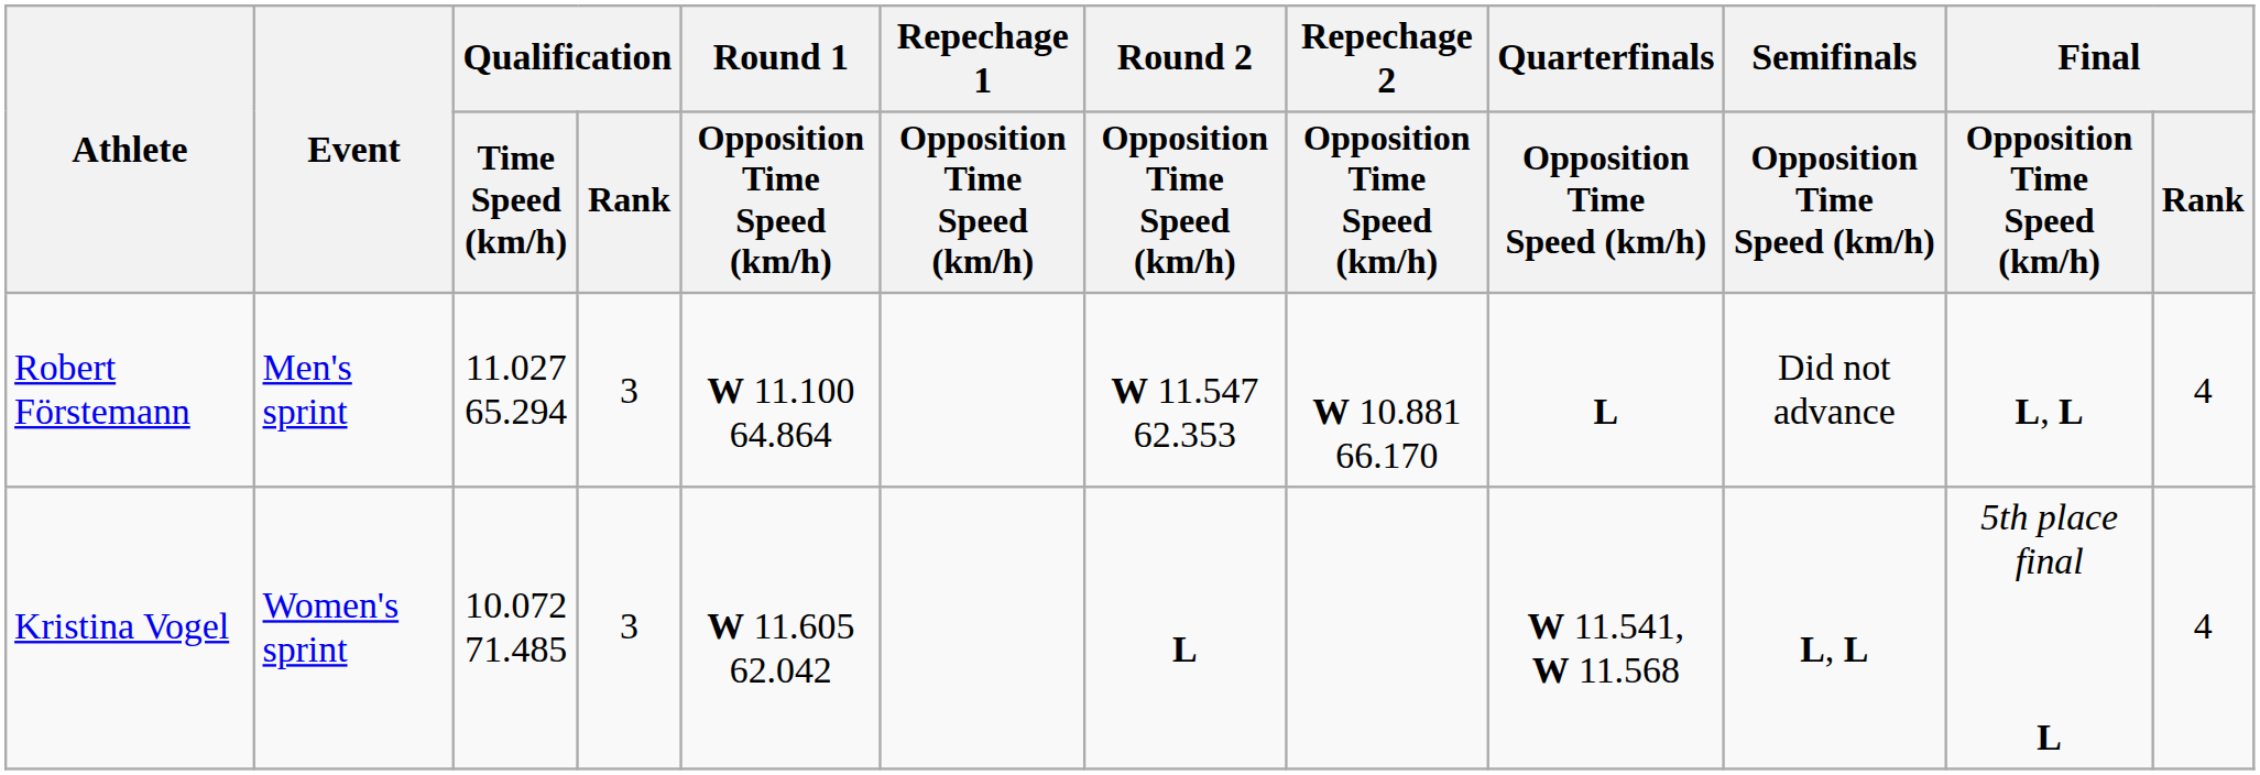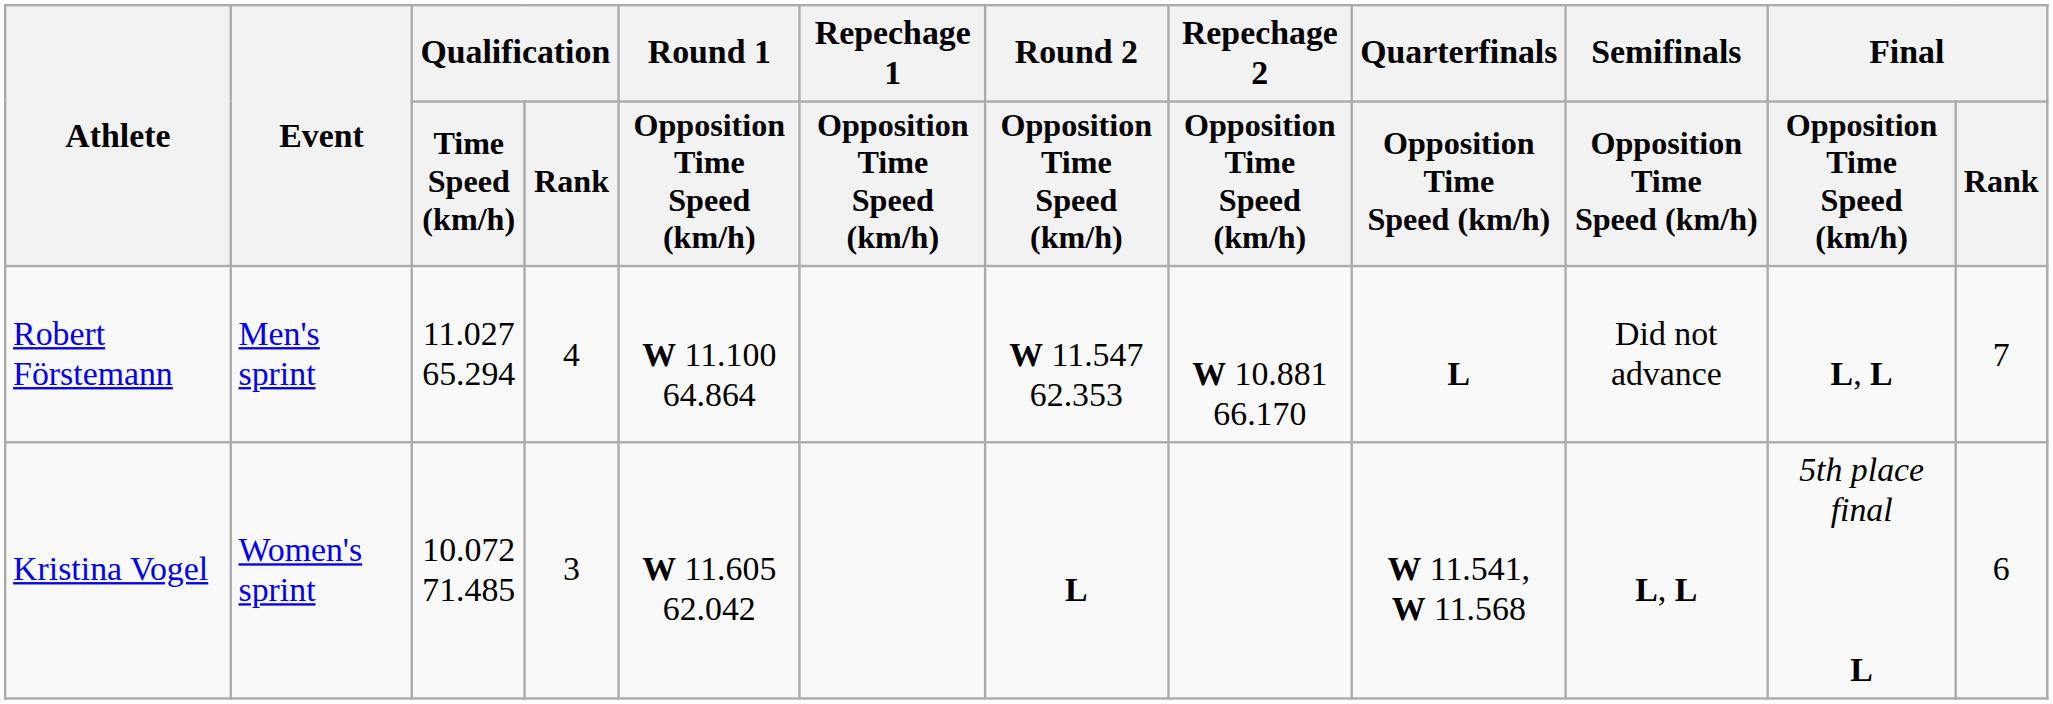Robert Förstemann | Qualification / Rank: 3 -> 4
Robert Förstemann | Final / Rank: 4 -> 7
Kristina Vogel | Final / Rank: 4 -> 6
